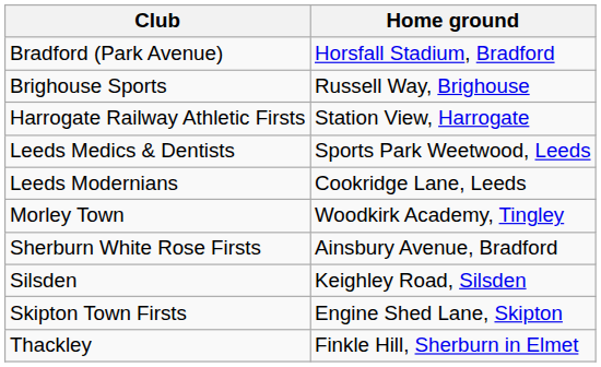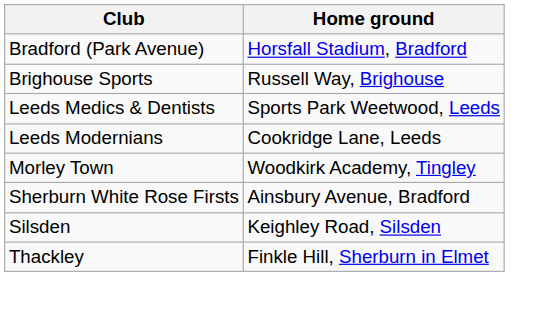- row: Harrogate Railway Athletic Firsts | Station View, Harrogate
- row: Skipton Town Firsts | Engine Shed Lane, Skipton
